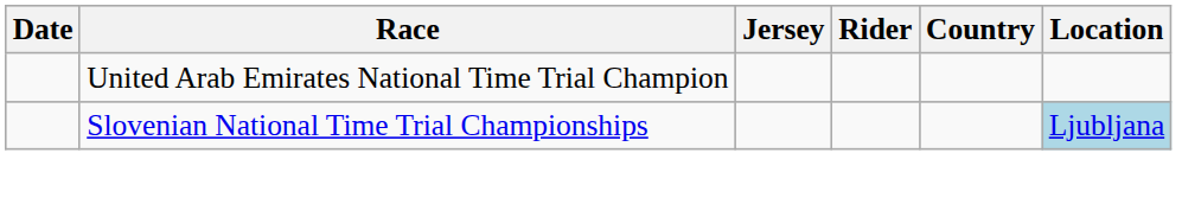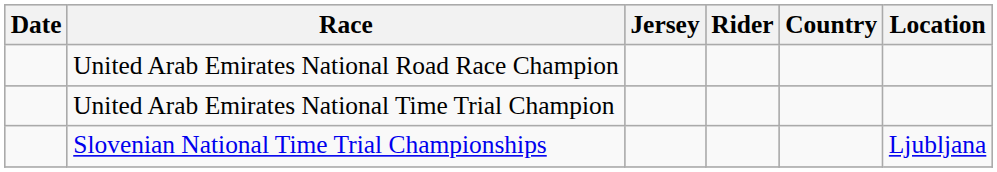+ row: United Arab Emirates National Road Race Champion
Slovenian National Time Trial Championships | Location: lightblue background -> no background
